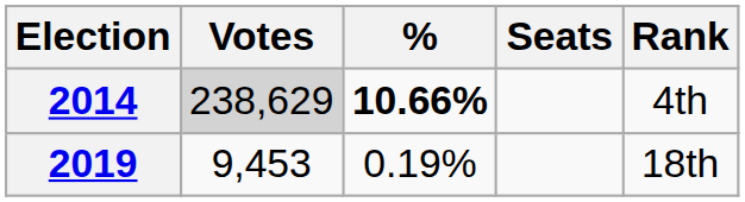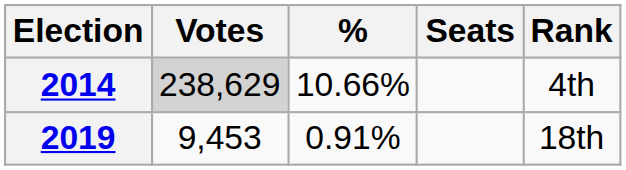2014 | %: bold -> normal
2019 | %: 0.19% -> 0.91%
